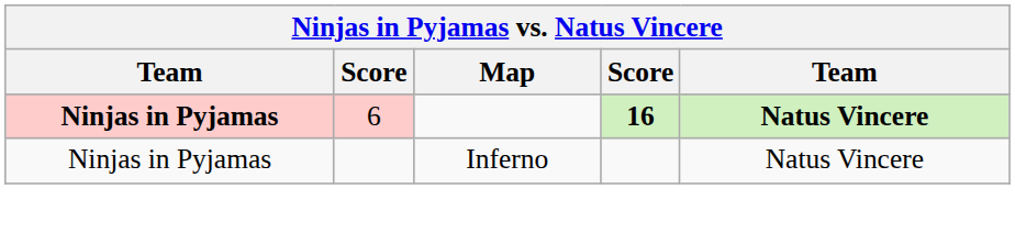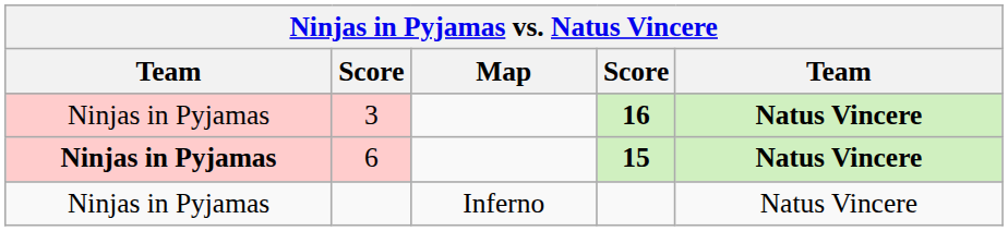+ row: Ninjas in Pyjamas | 3 | 16 | Natus Vincere
6 | column 4: 16 -> 15
